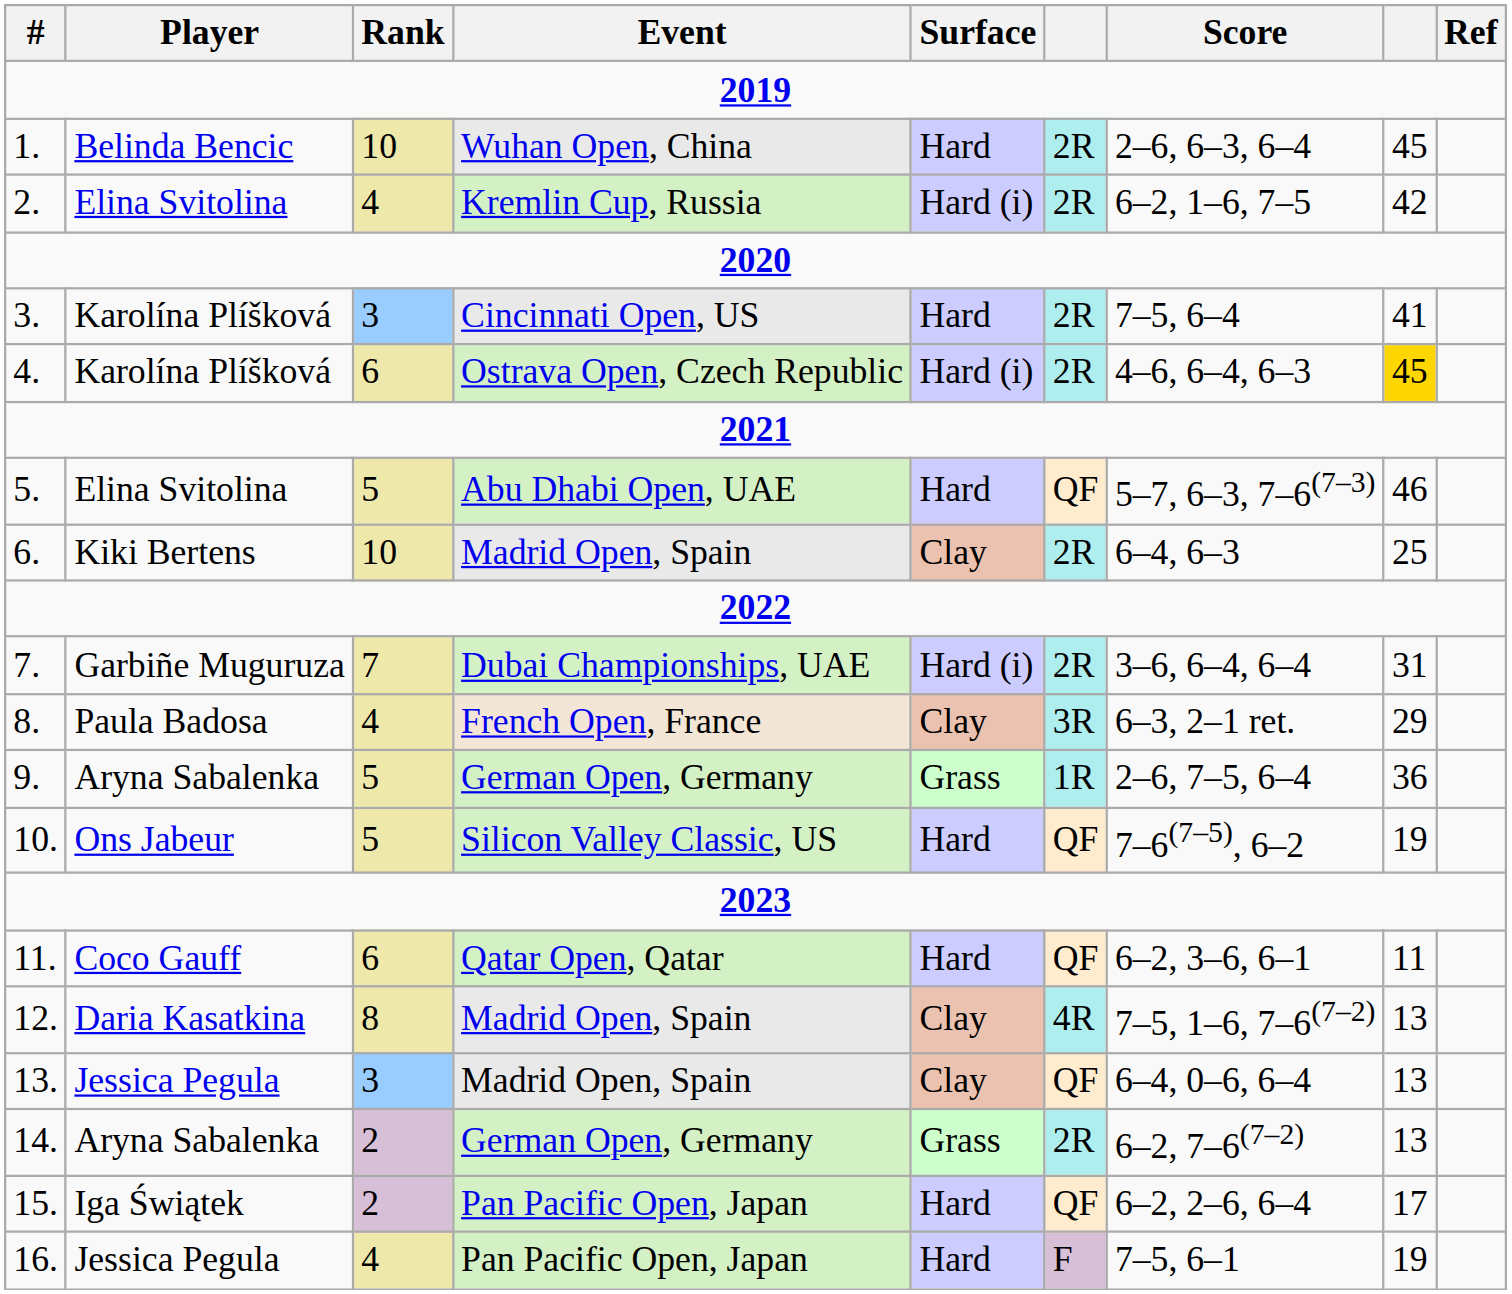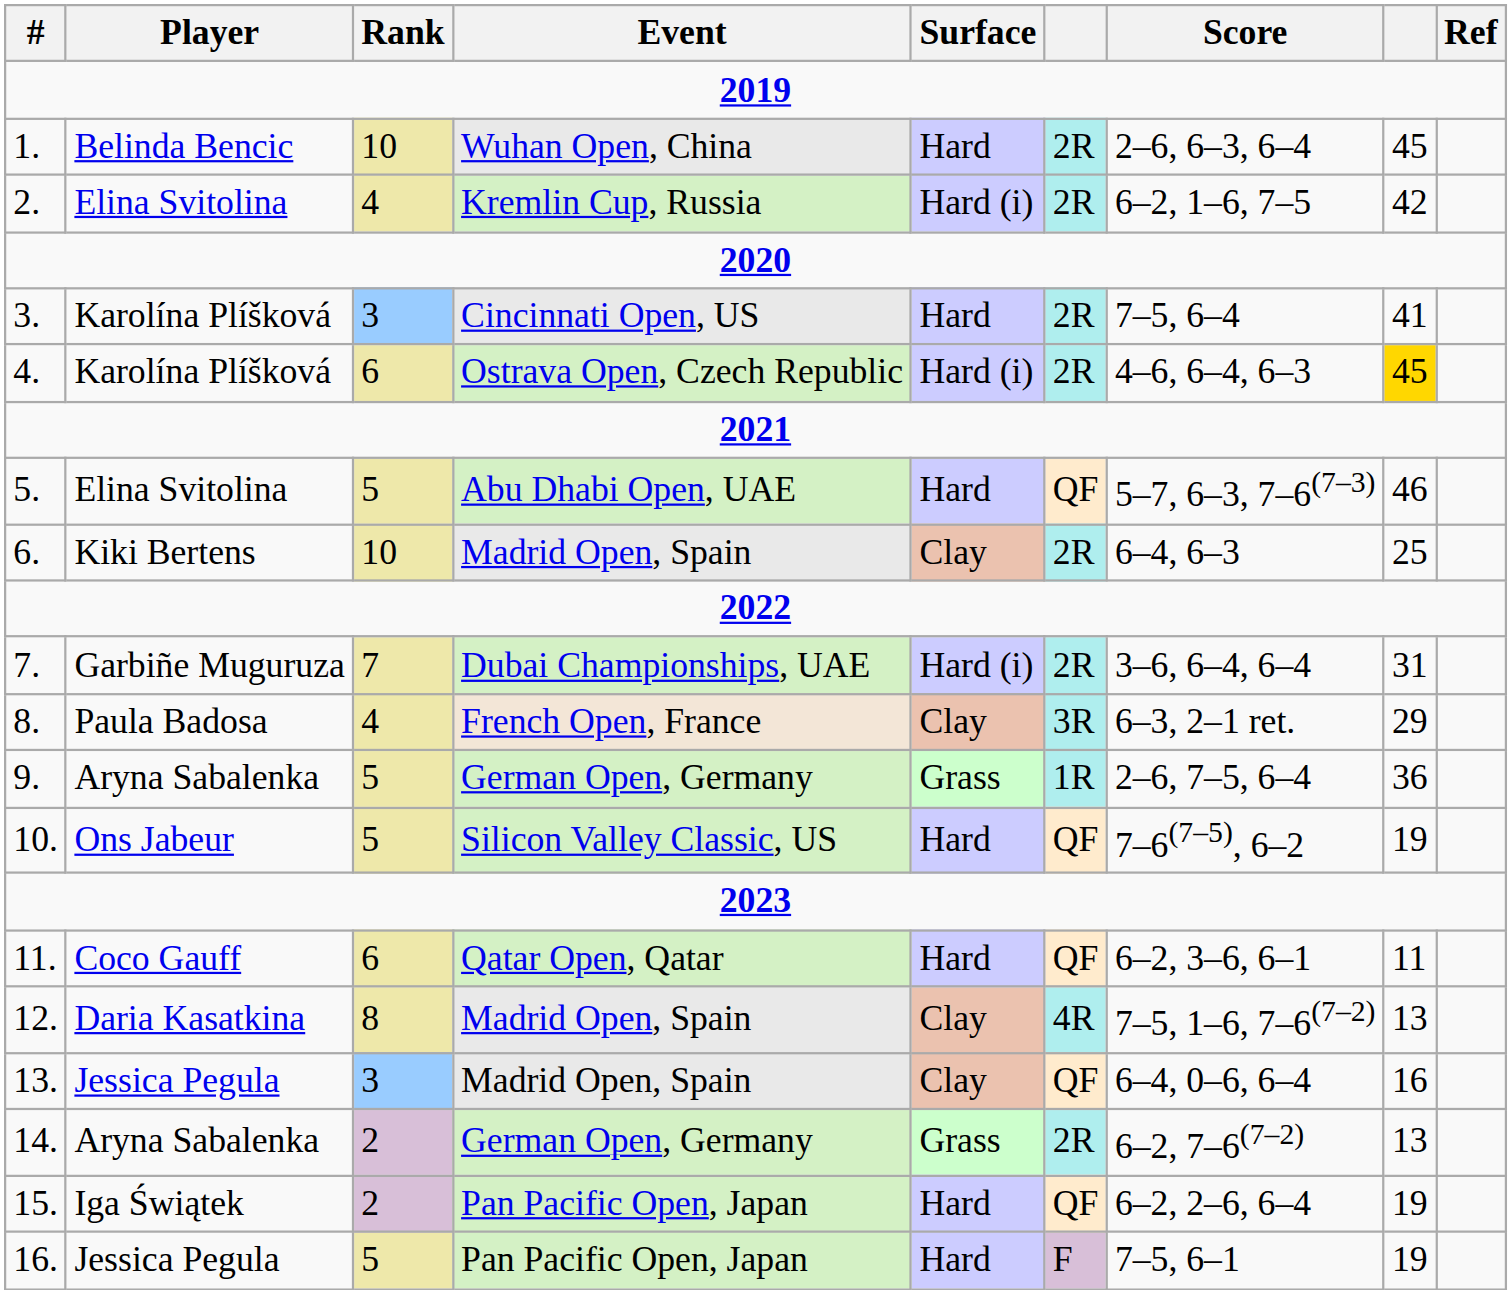13. | column 8: 13 -> 16
15. | column 8: 17 -> 19
16. | Rank: 4 -> 5
